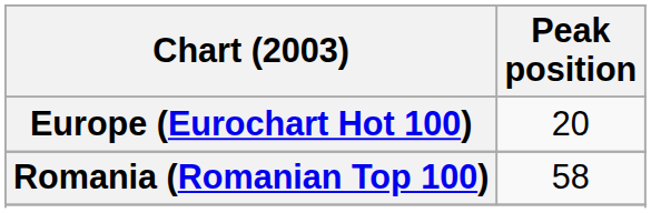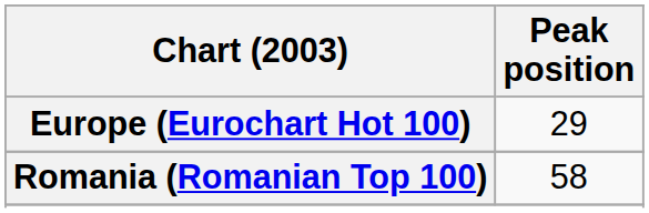Europe (Eurochart Hot 100) | Peak position: 20 -> 29
